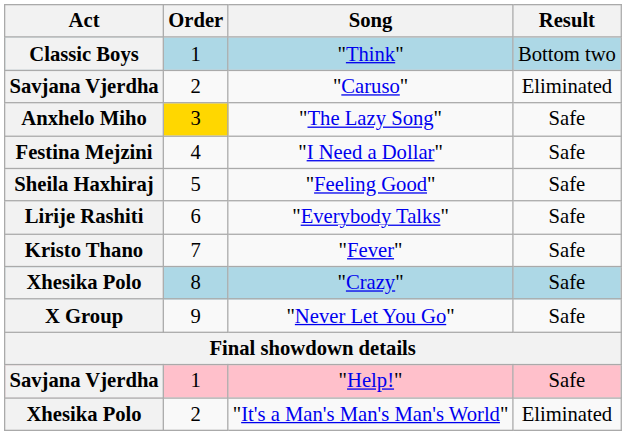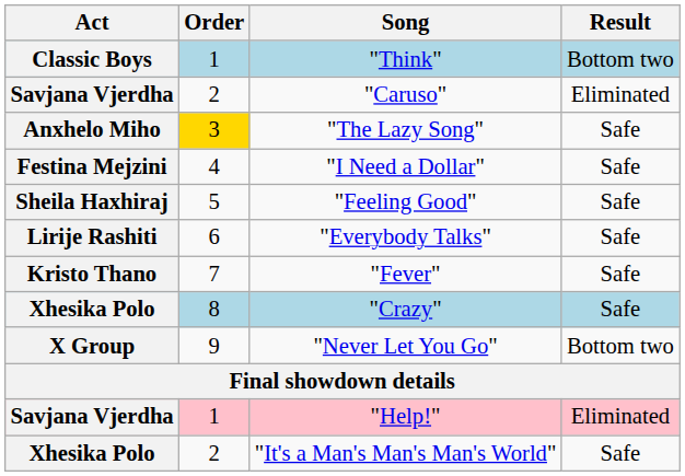"Never Let You Go" | Result: Safe -> Bottom two
"Help!" | Result: Safe -> Eliminated
"It's a Man's Man's Man's World" | Result: Eliminated -> Safe
